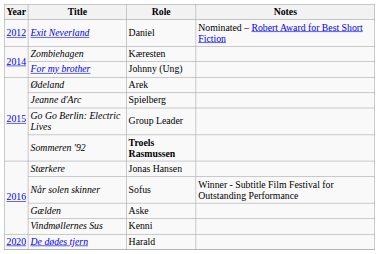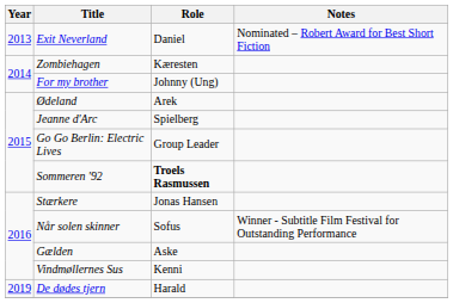Exit Neverland | Year: 2012 -> 2013
De dødes tjern | Year: 2020 -> 2019
